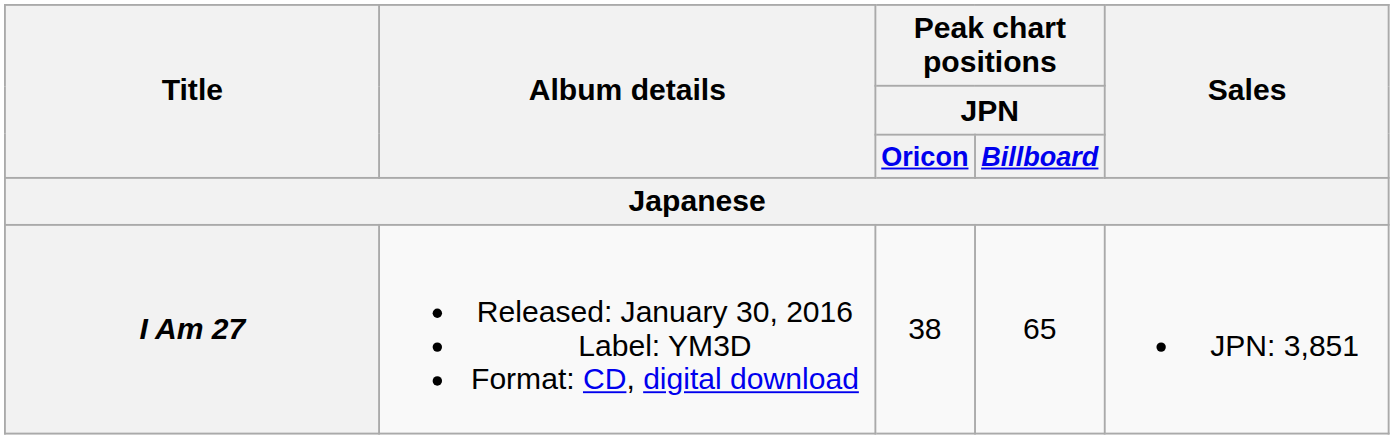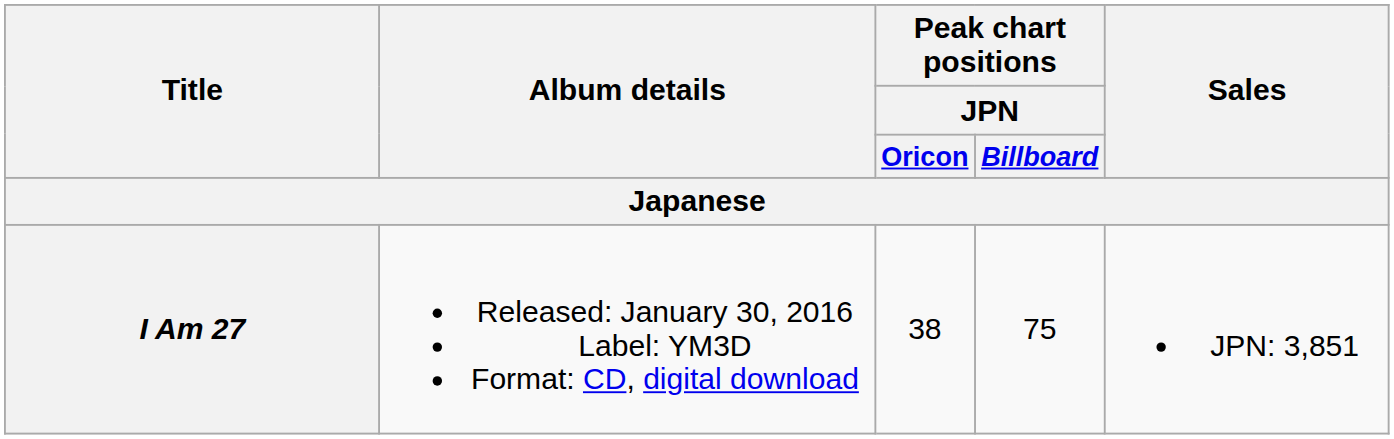I Am 27 | Peak chart positions / JPN / Billboard: 65 -> 75
